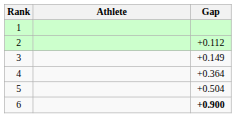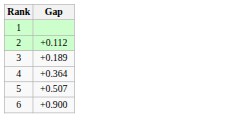- column: Athlete
3 | Gap: +0.149 -> +0.189
5 | Gap: +0.504 -> +0.507
6 | Gap: bold -> normal
